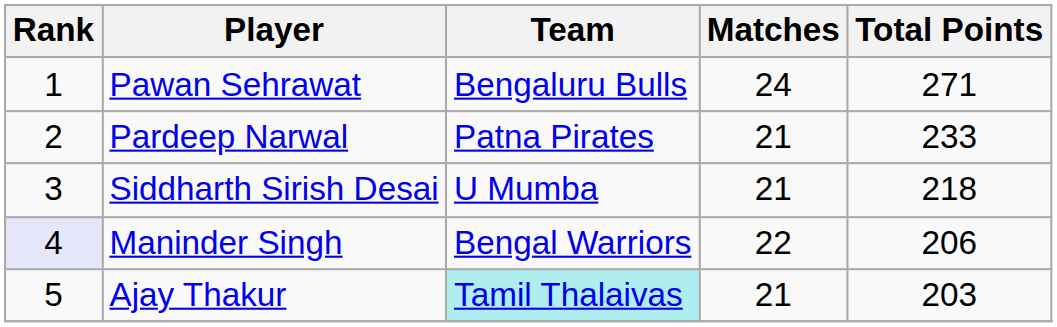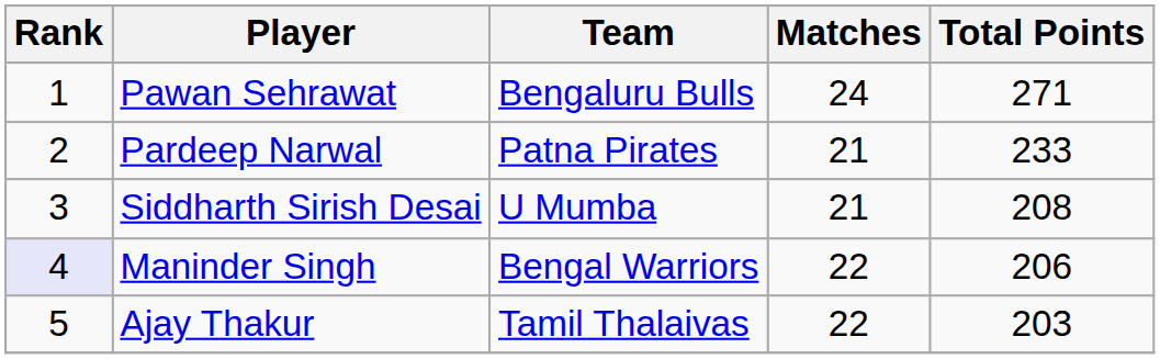Siddharth Sirish Desai | Total Points: 218 -> 208
Ajay Thakur | Team: paleturquoise background -> no background
Ajay Thakur | Matches: 21 -> 22
